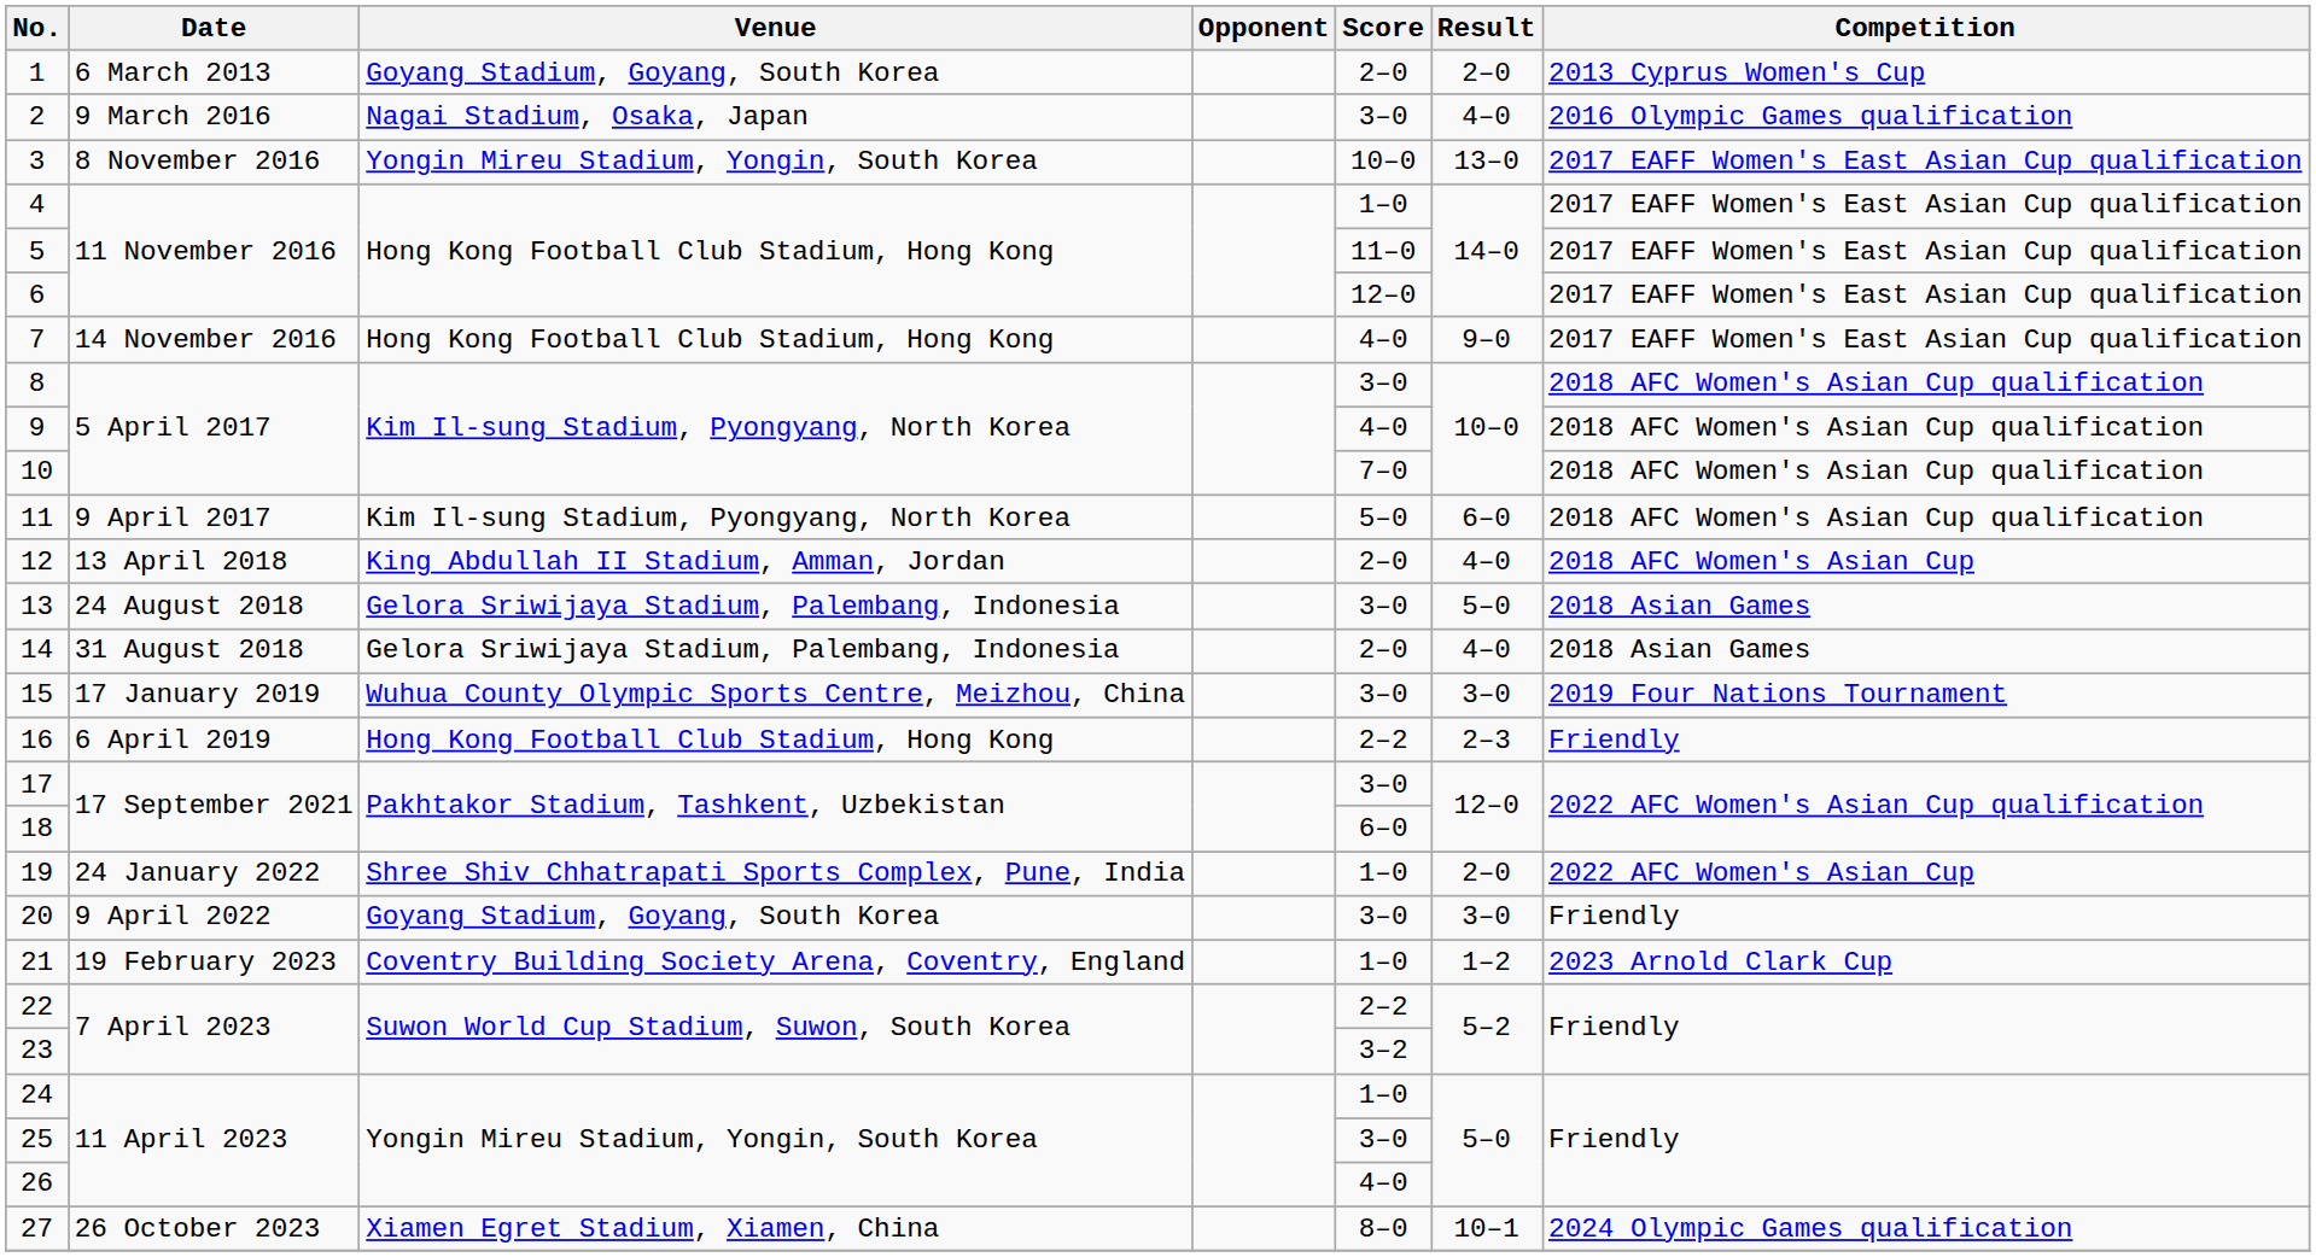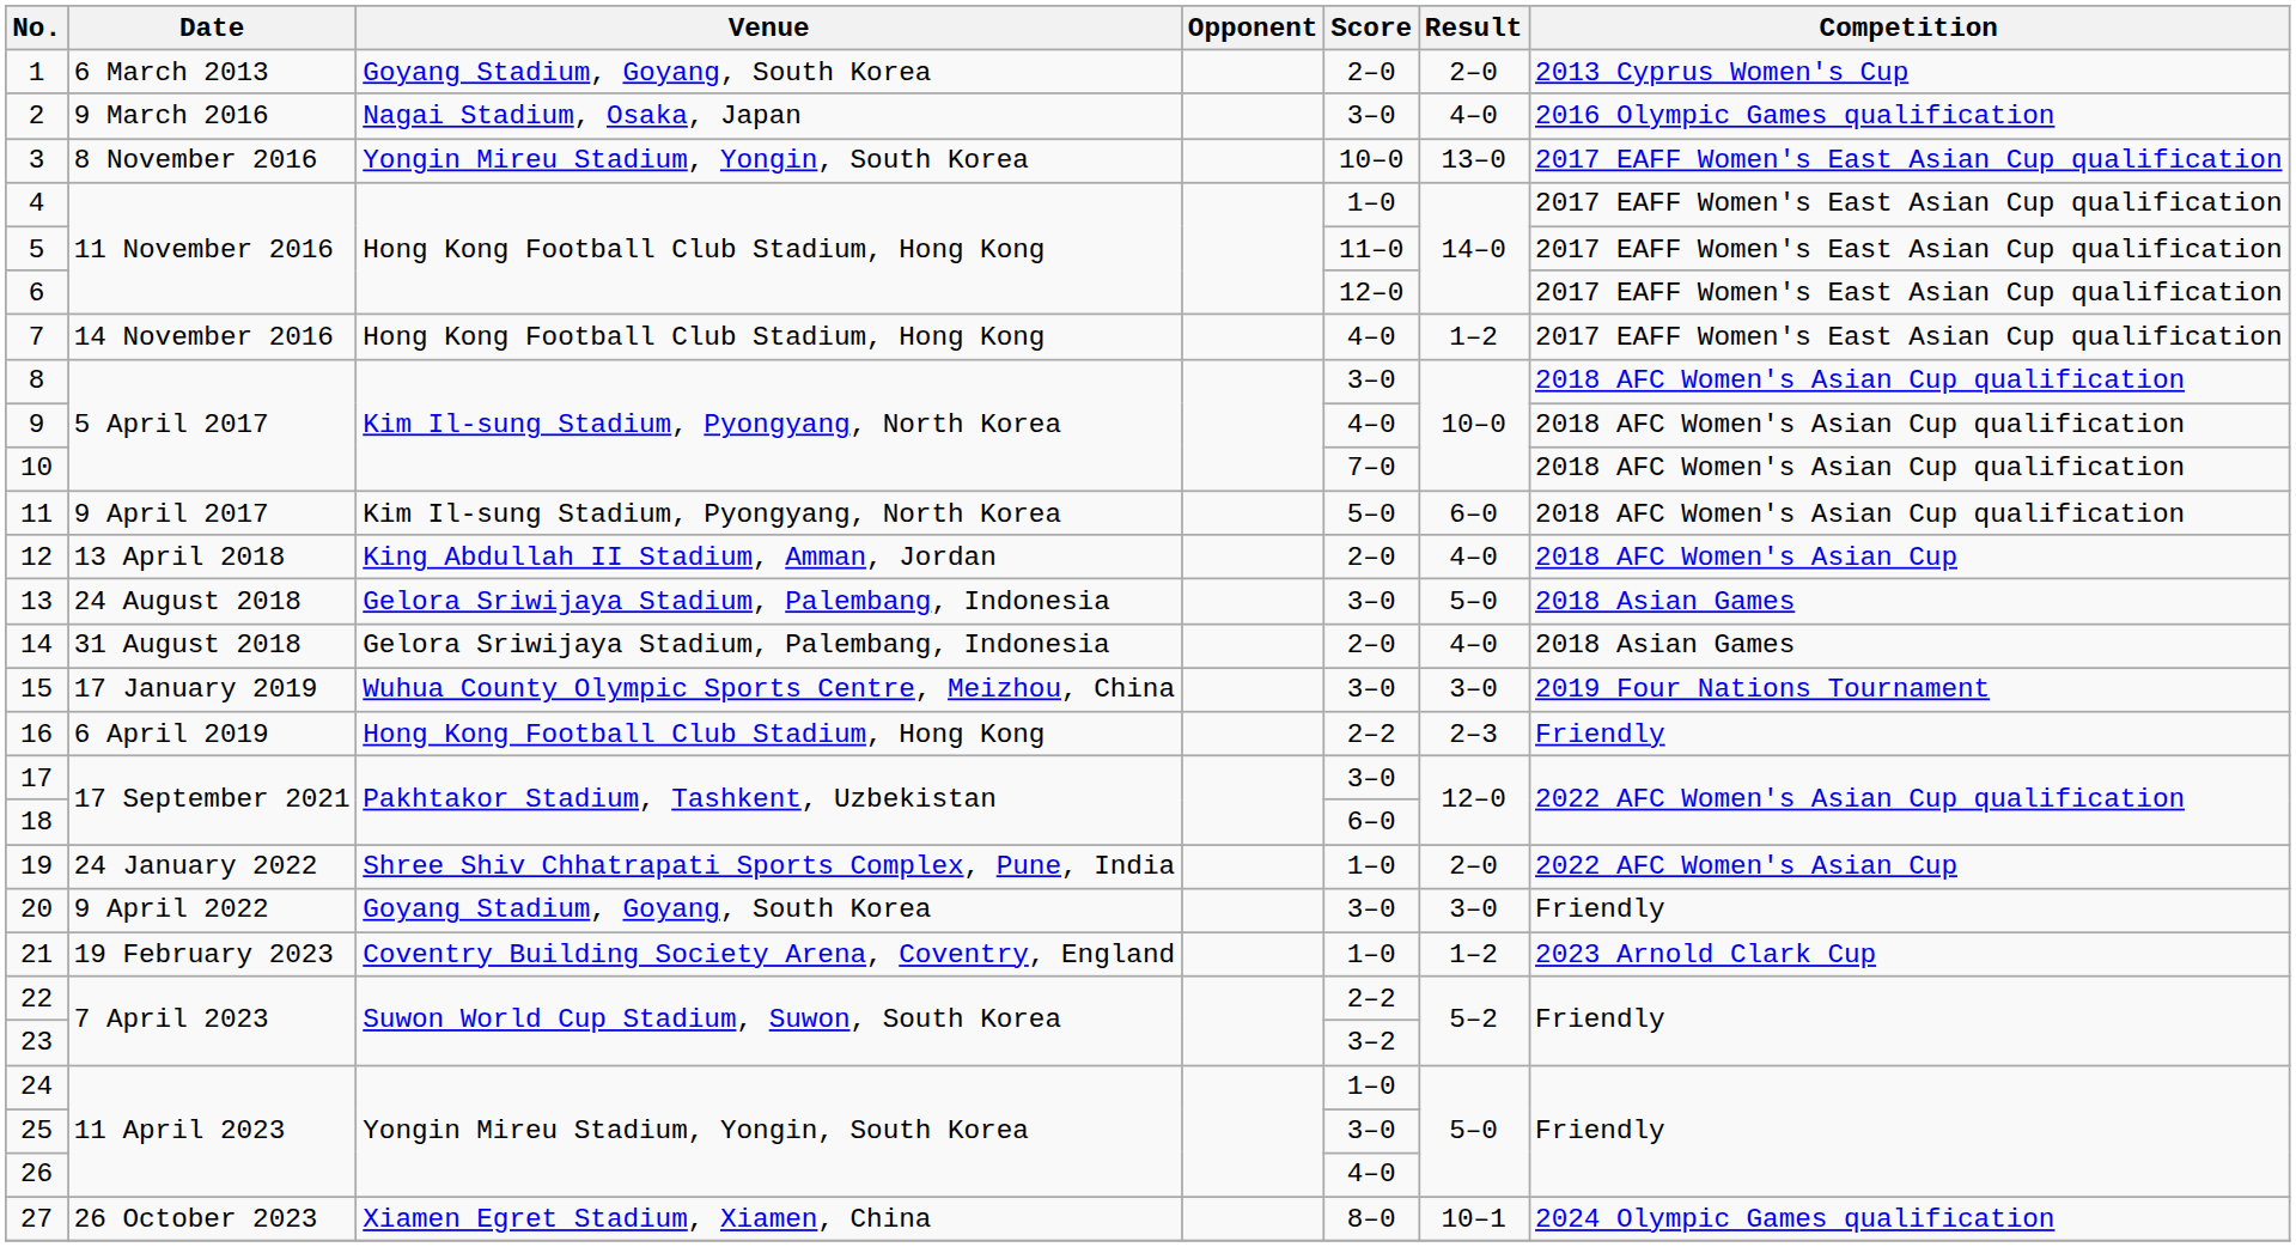7 | Result: 9–0 -> 1–2
